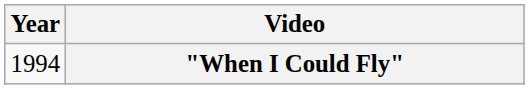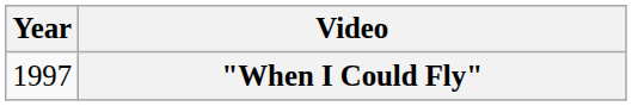"When I Could Fly" | Year: 1994 -> 1997
